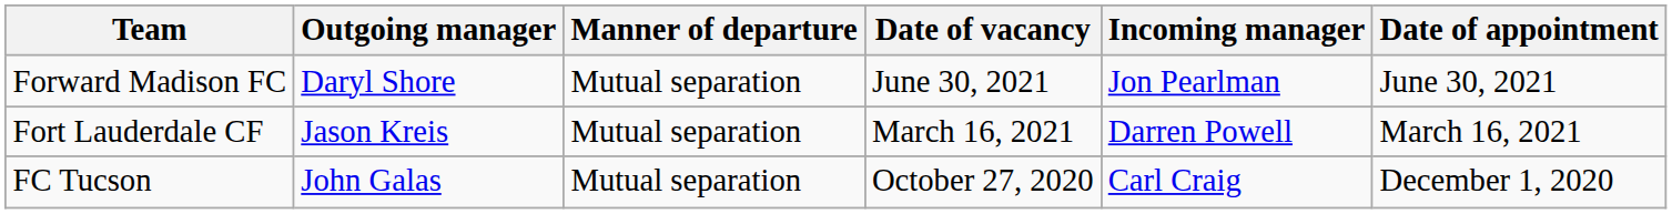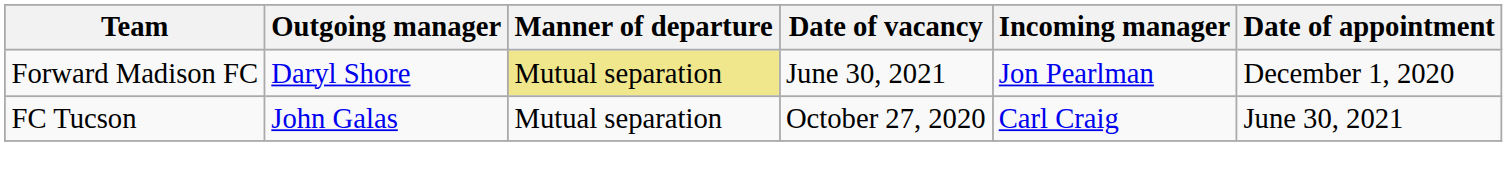Forward Madison FC | Manner of departure: no background -> khaki background
Forward Madison FC | Date of appointment: June 30, 2021 -> December 1, 2020
- row: Fort Lauderdale CF | Jason Kreis | Mutual separation | March 16, 2021 | Darren Powell | March 16, 2021
FC Tucson | Date of appointment: December 1, 2020 -> June 30, 2021
